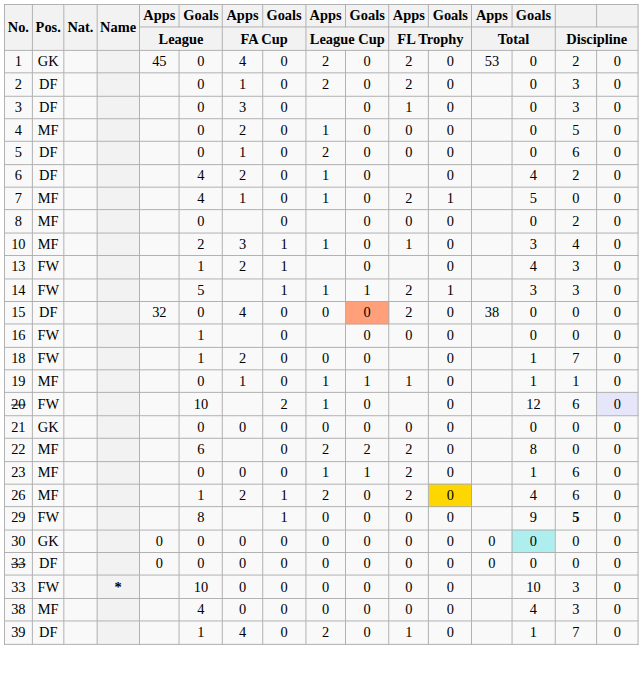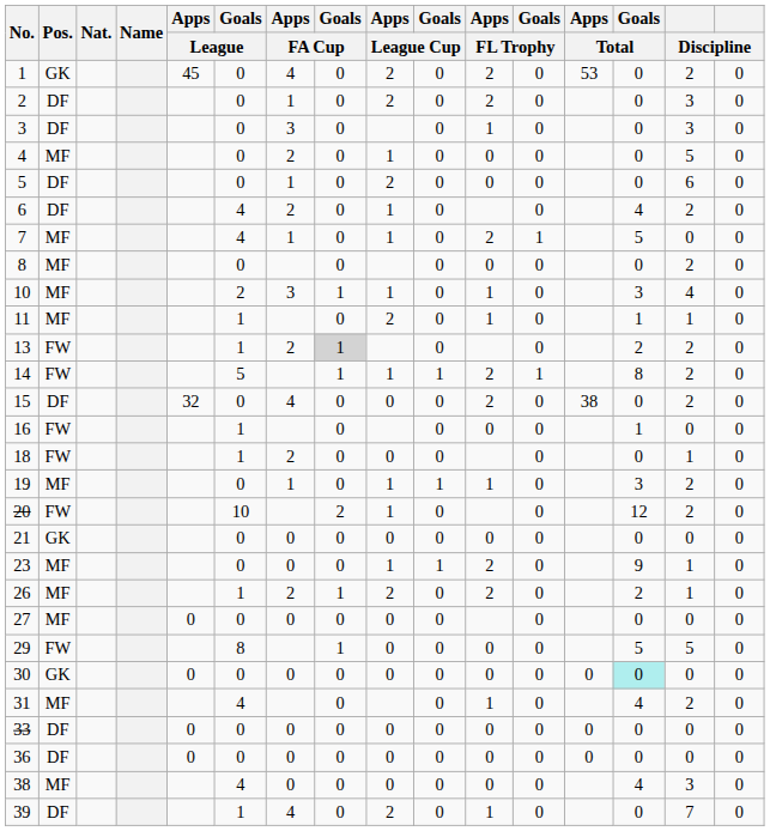+ row: 11 | MF | 1 | 0 | 2 | 0 | 1 | 0 | 1 | 1 | 0
13 | Goals / FA Cup: no background -> lightgrey background
13 | Goals / Total: 4 -> 2
13 | column 15: 3 -> 2
14 | Goals / Total: 3 -> 8
14 | column 15: 3 -> 2
15 | Goals / League Cup: lightsalmon background -> no background
15 | column 15: 0 -> 2
16 | Goals / Total: 0 -> 1
18 | Goals / Total: 1 -> 0
18 | column 15: 7 -> 1
19 | Goals / Total: 1 -> 3
19 | column 15: 1 -> 2
20 | column 15: 6 -> 2
20 | column 16: lavender background -> no background
- row: 22 | MF | 6 | 0 | 2 | 2 | 2 | 0 | 8 | 0 | 0
23 | Goals / Total: 1 -> 9
23 | column 15: 6 -> 1
26 | Goals / FL Trophy: gold background -> no background
26 | Goals / Total: 4 -> 2
26 | column 15: 6 -> 1
+ row: 27 | MF | 0 | 0 | 0 | 0 | 0 | 0 | 0 | 0 | 0 | 0
29 | Goals / Total: 9 -> 5
29 | column 15: bold -> normal
+ row: 31 | MF | 4 | 0 | 0 | 1 | 0 | 4 | 2 | 0
- row: 33 | FW | * | 10 | 0 | 0 | 0 | 0 | 0 | 0 | 10 | 3 | 0
+ row: 36 | DF | 0 | 0 | 0 | 0 | 0 | 0 | 0 | 0 | 0 | 0 | 0 | 0
39 | Goals / Total: 1 -> 0
